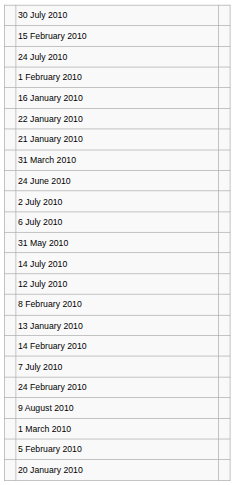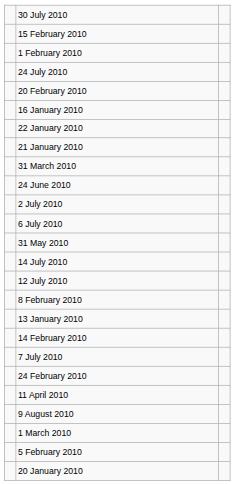rows swapped: 24 July 2010 <-> 1 February 2010
+ row: 20 February 2010
+ row: 11 April 2010
